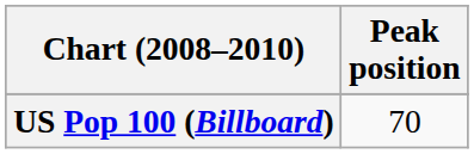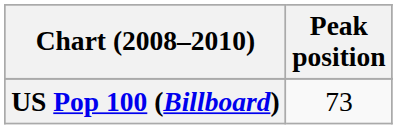US Pop 100 (Billboard) | Peak position: 70 -> 73
